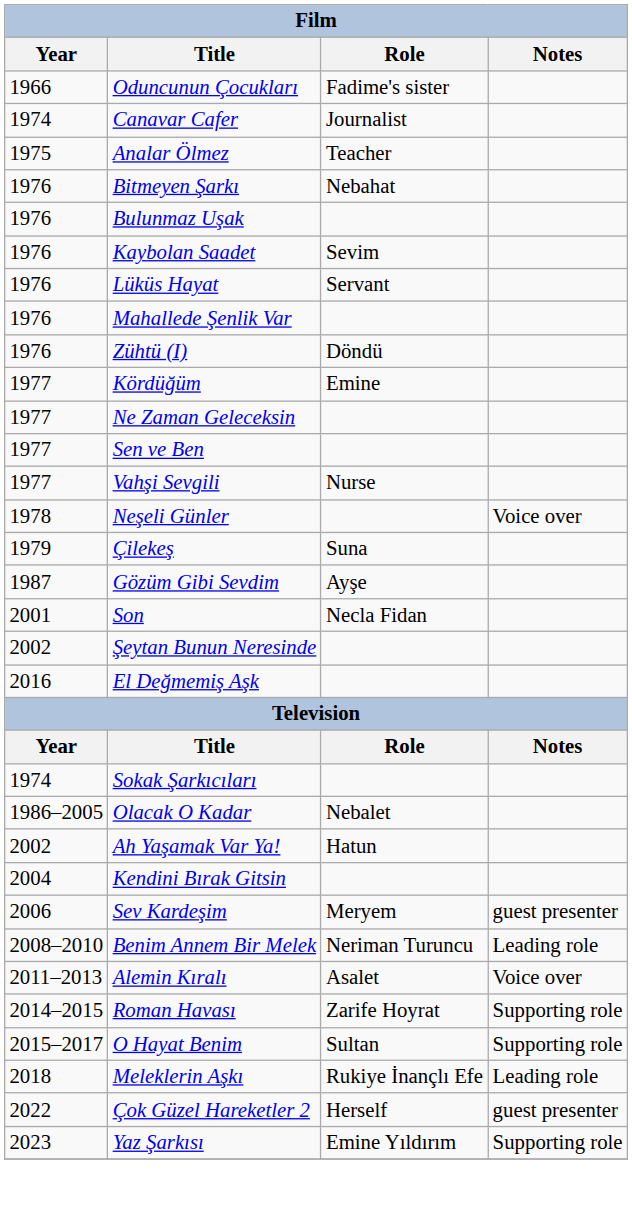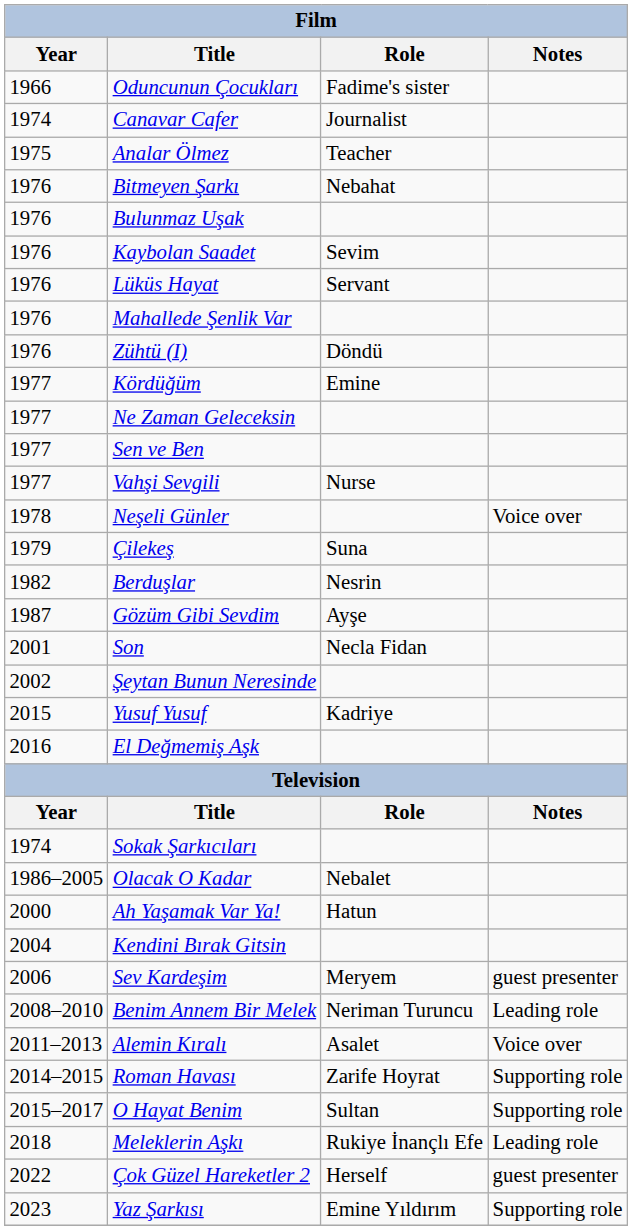+ row: 1982 | Berduşlar | Nesrin
+ row: 2015 | Yusuf Yusuf | Kadriye
Ah Yaşamak Var Ya! | Year: 2002 -> 2000
